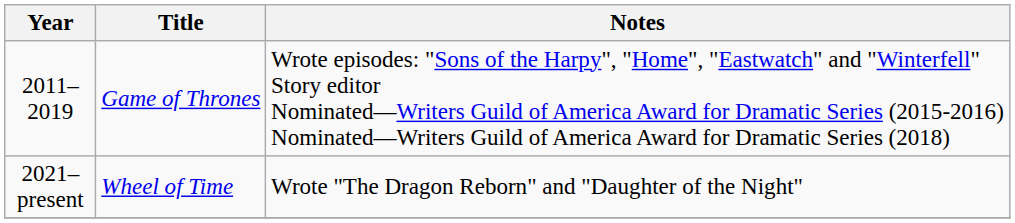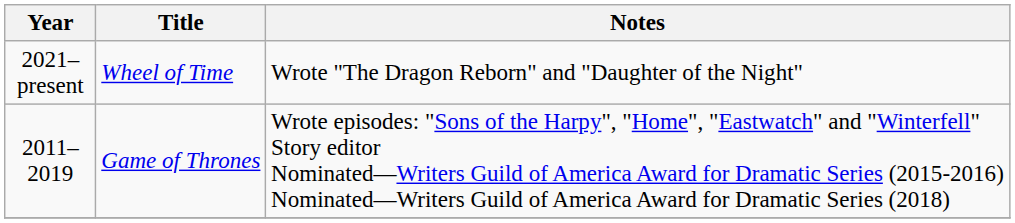rows swapped: 2011–2019 <-> 2021–present
